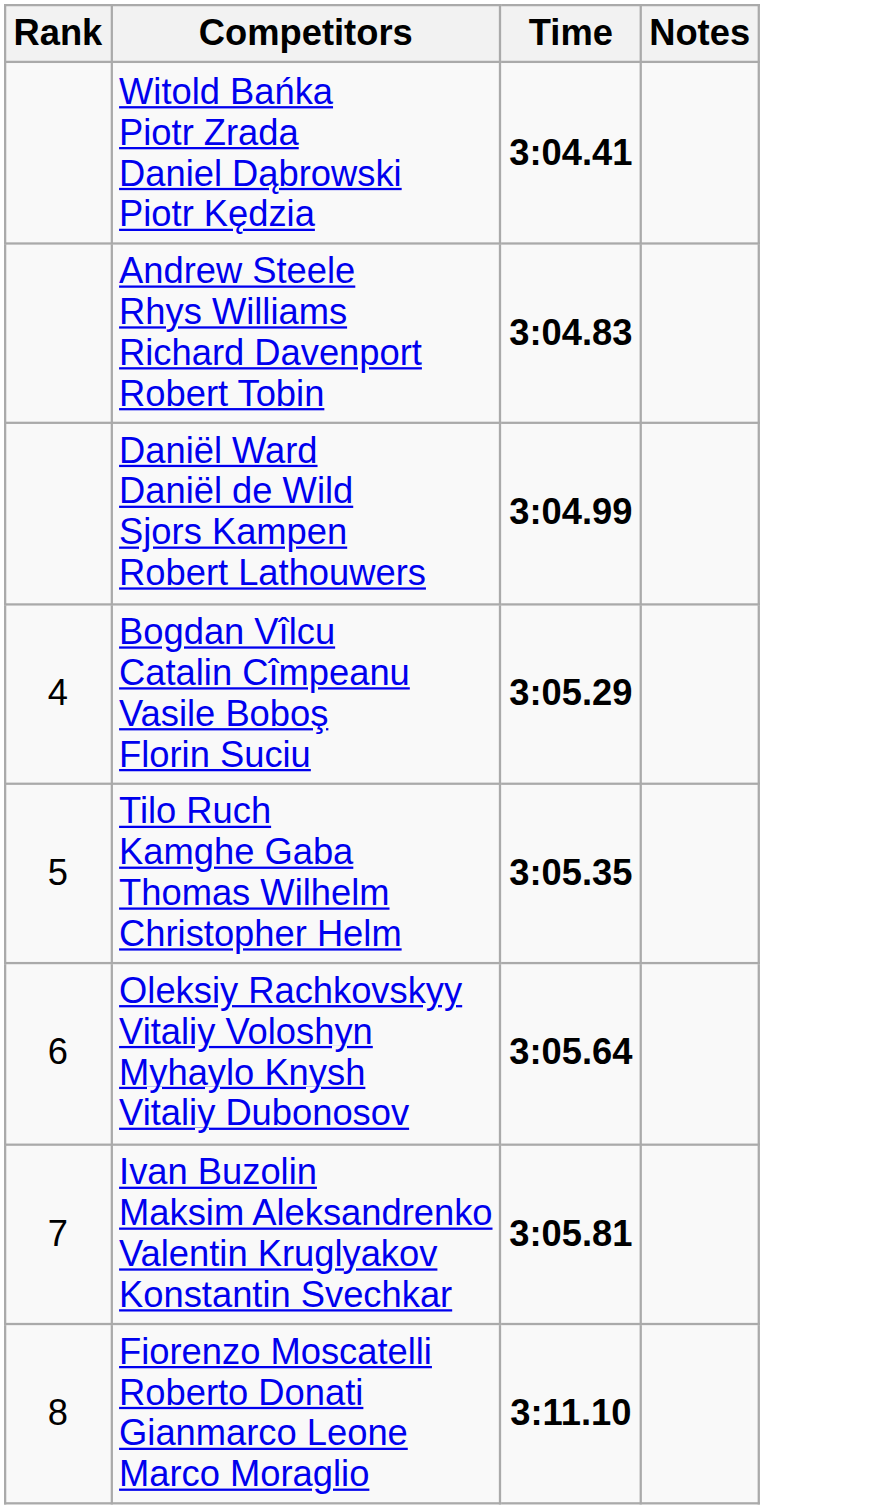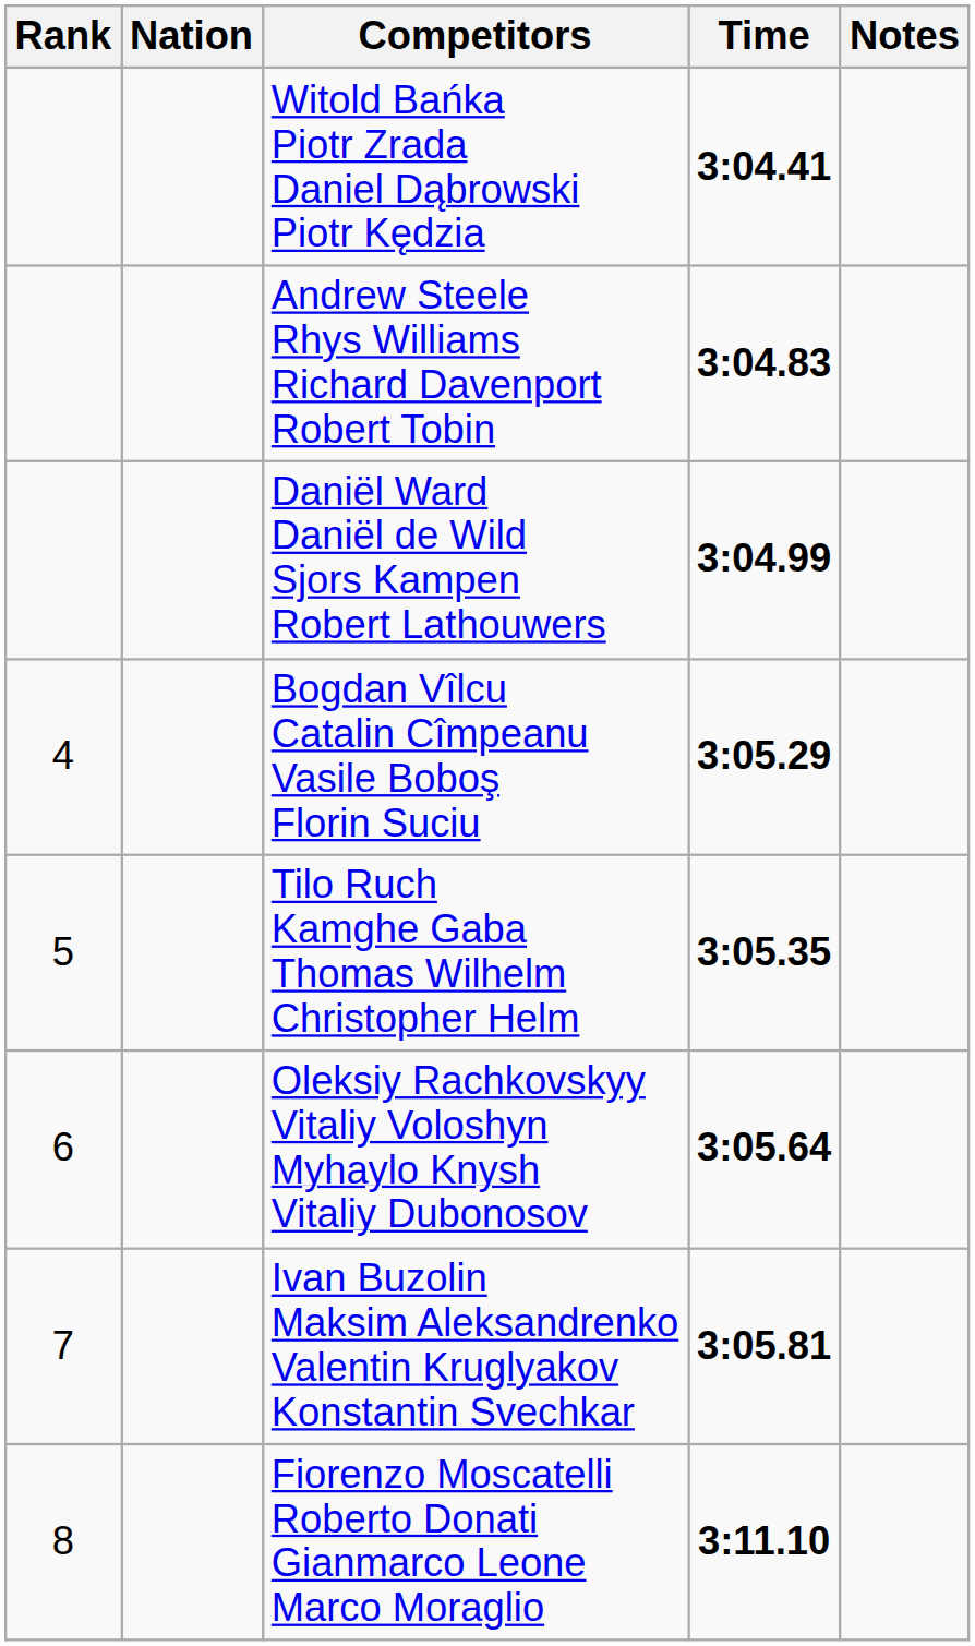+ column: Nation
